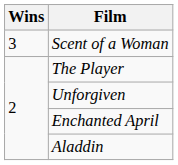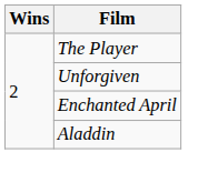- row: 3 | Scent of a Woman
